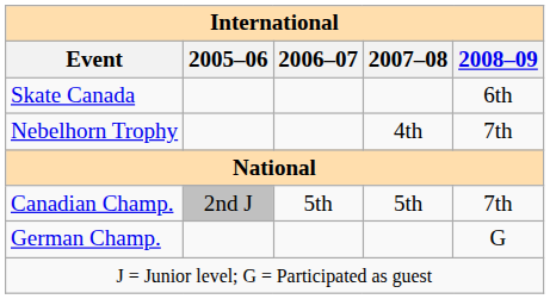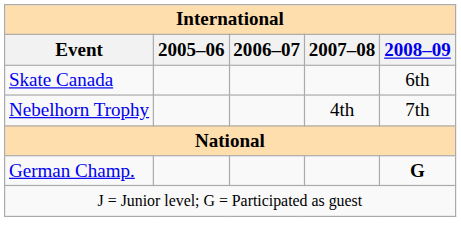- row: Canadian Champ. | 2nd J | 5th | 5th | 7th
German Champ. | 2008–09: normal -> bold
